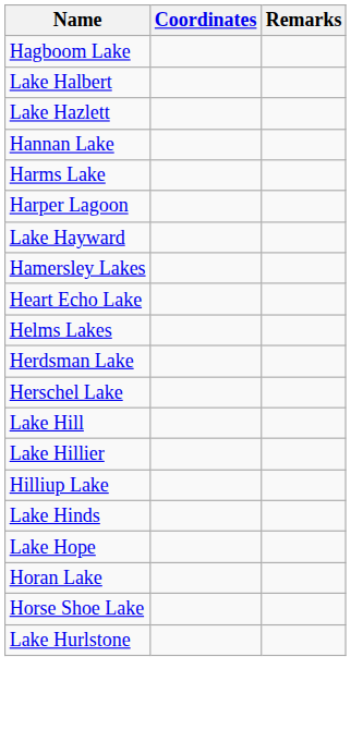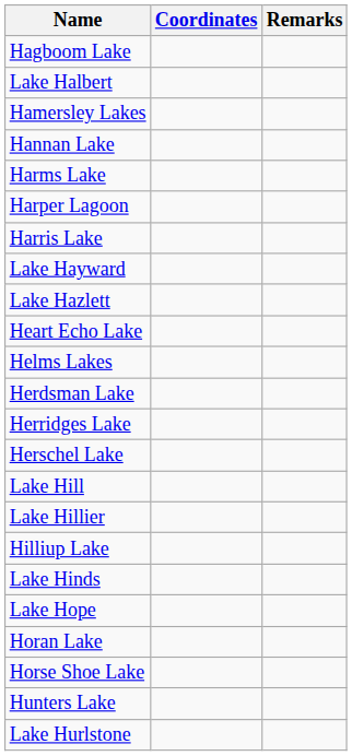rows swapped: Hamersley Lakes <-> Lake Hazlett
+ row: Harris Lake
+ row: Herridges Lake
+ row: Hunters Lake
